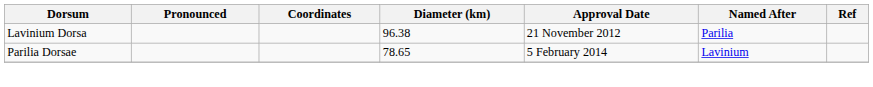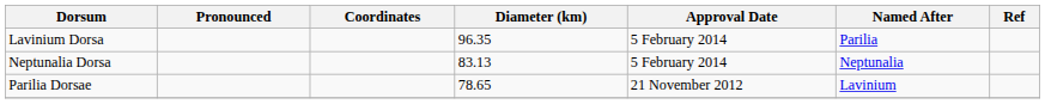Lavinium Dorsa | Diameter (km): 96.38 -> 96.35
Lavinium Dorsa | Approval Date: 21 November 2012 -> 5 February 2014
+ row: Neptunalia Dorsa | 83.13 | 5 February 2014 | Neptunalia
Parilia Dorsae | Approval Date: 5 February 2014 -> 21 November 2012
